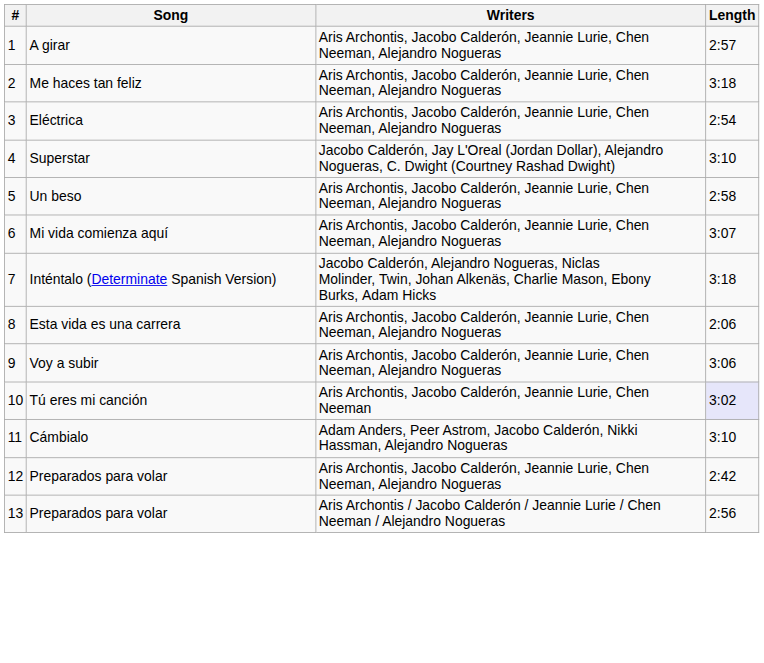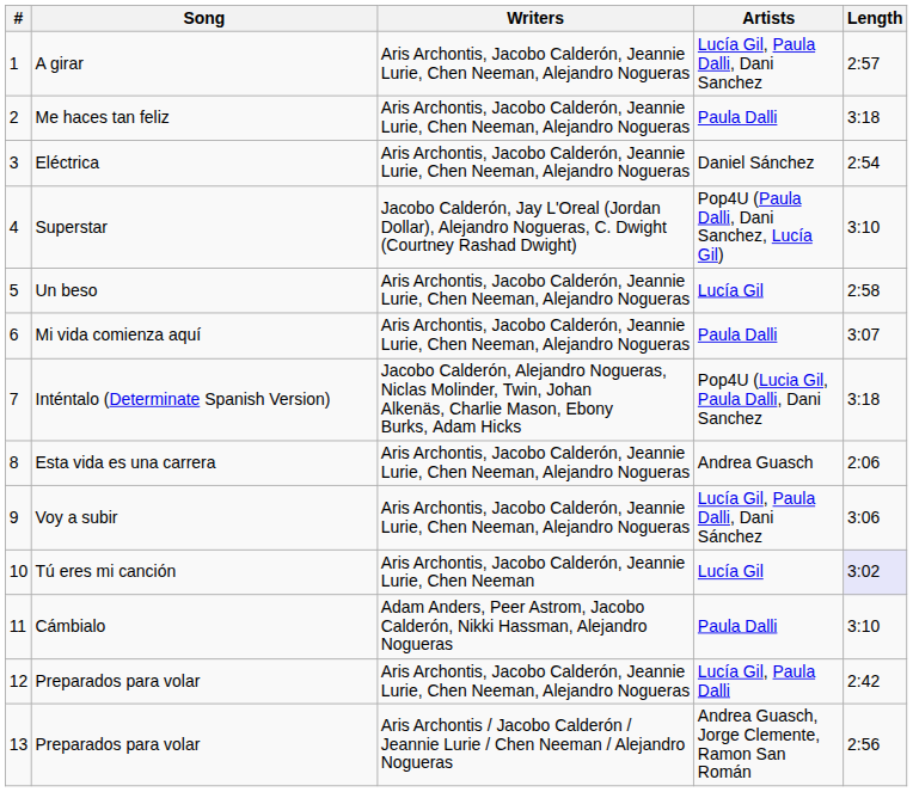+ column: Artists | Lucía Gil, Paula Dalli, Dani Sanchez | Paula Dalli | Daniel Sánchez | Pop4U (Paula Dalli, Dani Sanchez, Lucía Gil) | Lucía Gil | Paula Dalli | Pop4U (Lucia Gil, Paula Dalli, Dani Sanchez | Andrea Guasch | Lucía Gil, Paula Dalli, Dani Sánchez | Lucía Gil | Paula Dalli | Lucía Gil, Paula Dalli | Andrea Guasch, Jorge Clemente, Ramon San Román
